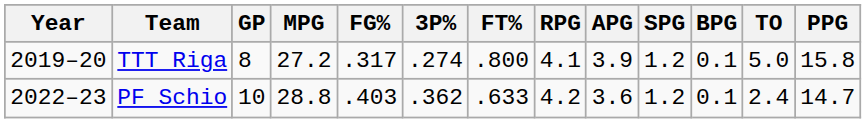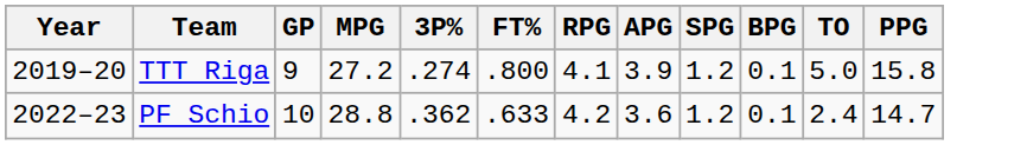- column: FG% | .317 | .403
TTT Riga | GP: 8 -> 9
